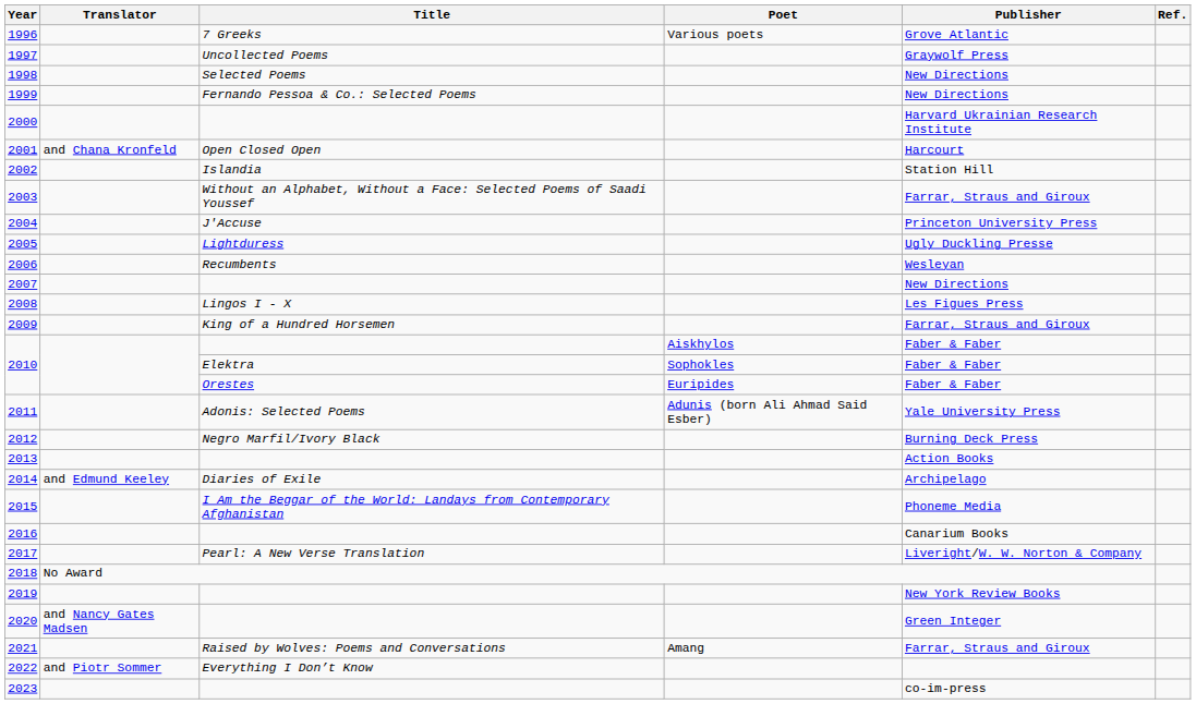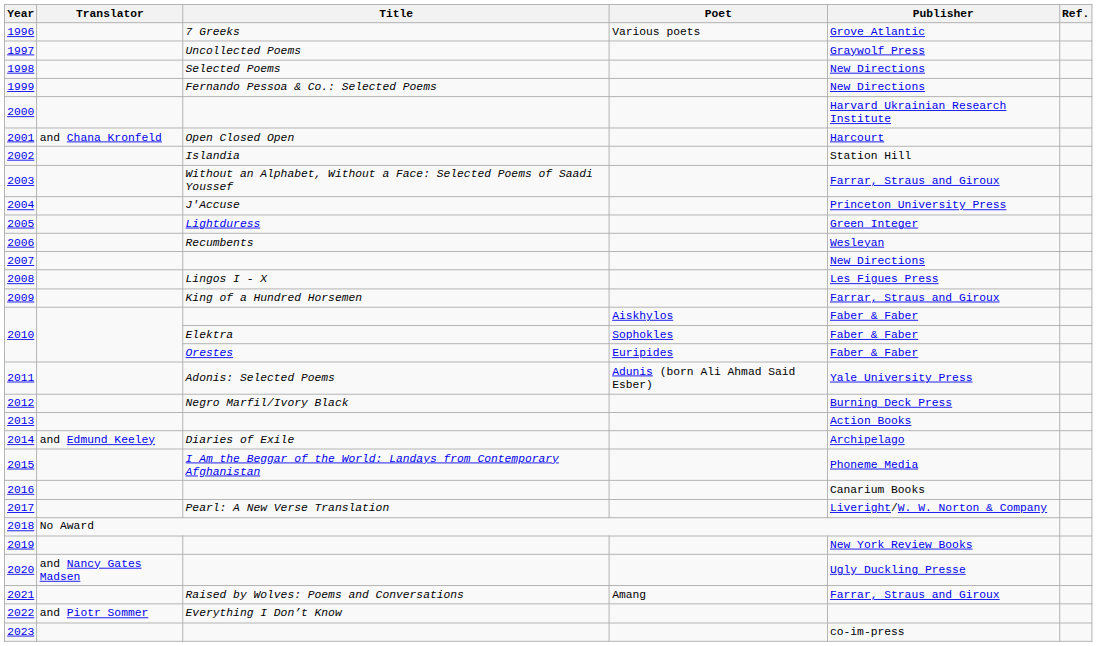2005 | Publisher: Ugly Duckling Presse -> Green Integer
2020 | Publisher: Green Integer -> Ugly Duckling Presse
